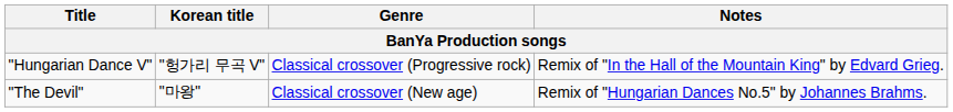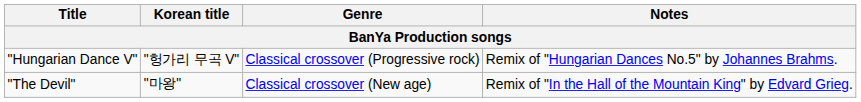"Hungarian Dance V" | Notes: Remix of "In the Hall of the Mountain King" by Edvard Grieg. -> Remix of "Hungarian Dances No.5" by Johannes Brahms.
"The Devil" | Notes: Remix of "Hungarian Dances No.5" by Johannes Brahms. -> Remix of "In the Hall of the Mountain King" by Edvard Grieg.
